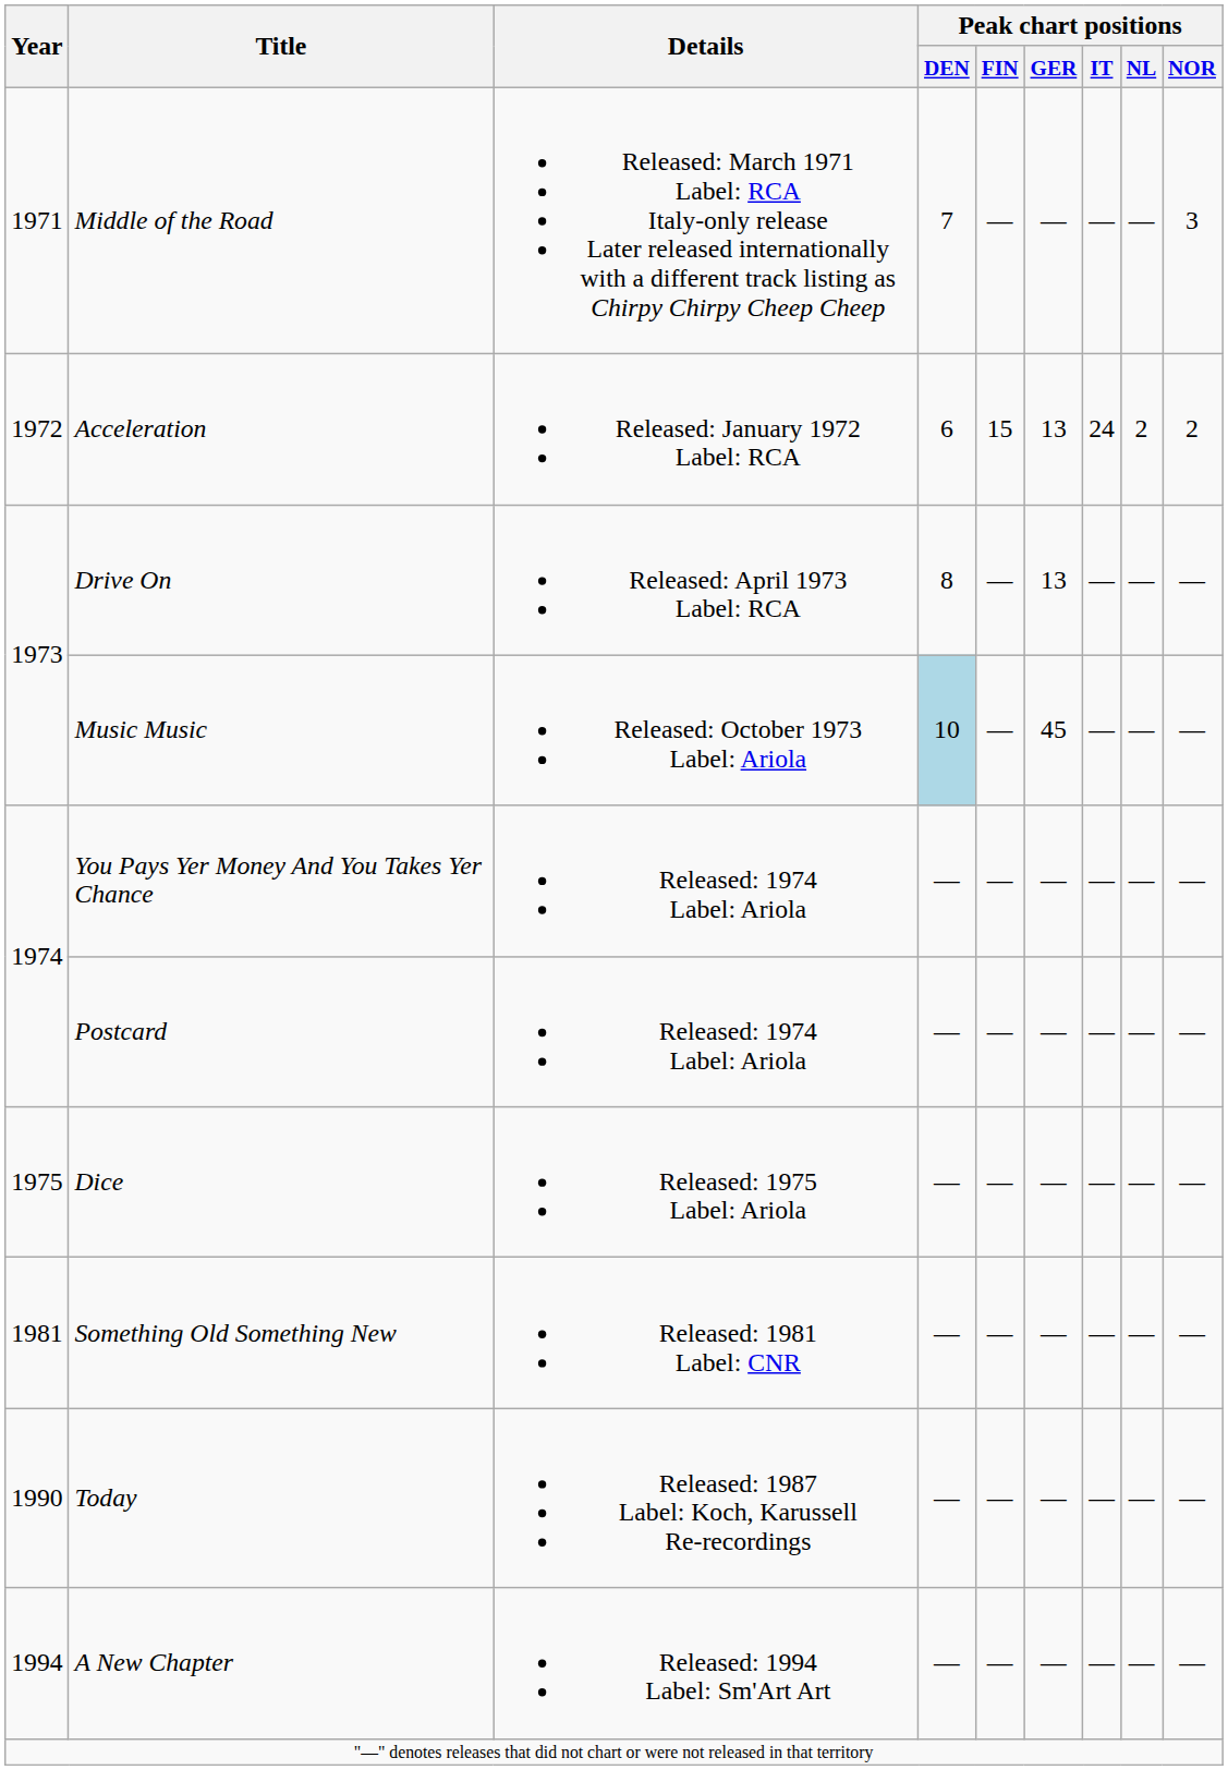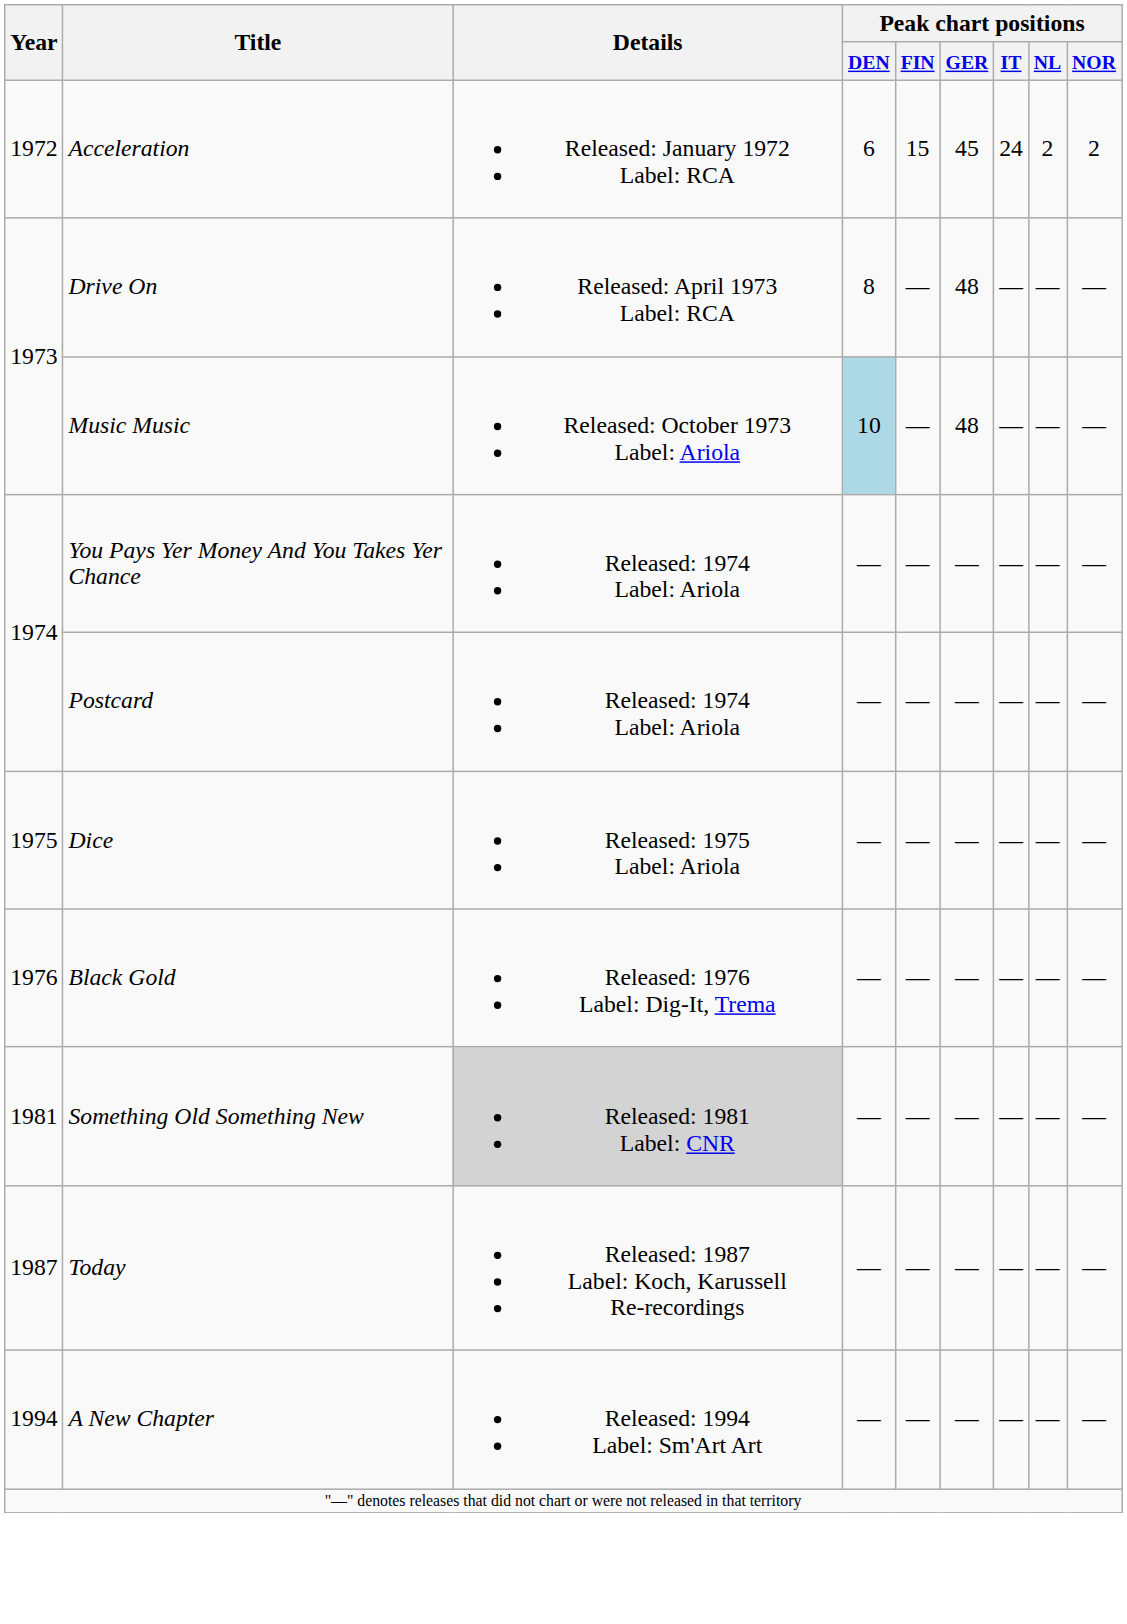- row: 1971 | Middle of the Road | Released: March 1971 Label: RCA Italy-only release Later released internationally with a different track listing as Chirpy Chirpy Cheep Cheep | 7 | — | — | — | — | 3
Acceleration | Peak chart positions / GER: 13 -> 45
Drive On | Peak chart positions / GER: 13 -> 48
Music Music | Peak chart positions / GER: 45 -> 48
+ row: 1976 | Black Gold | Released: 1976 Label: Dig-It, Trema | — | — | — | — | — | —
Something Old Something New | Details: no background -> lightgrey background
Today | Year: 1990 -> 1987
